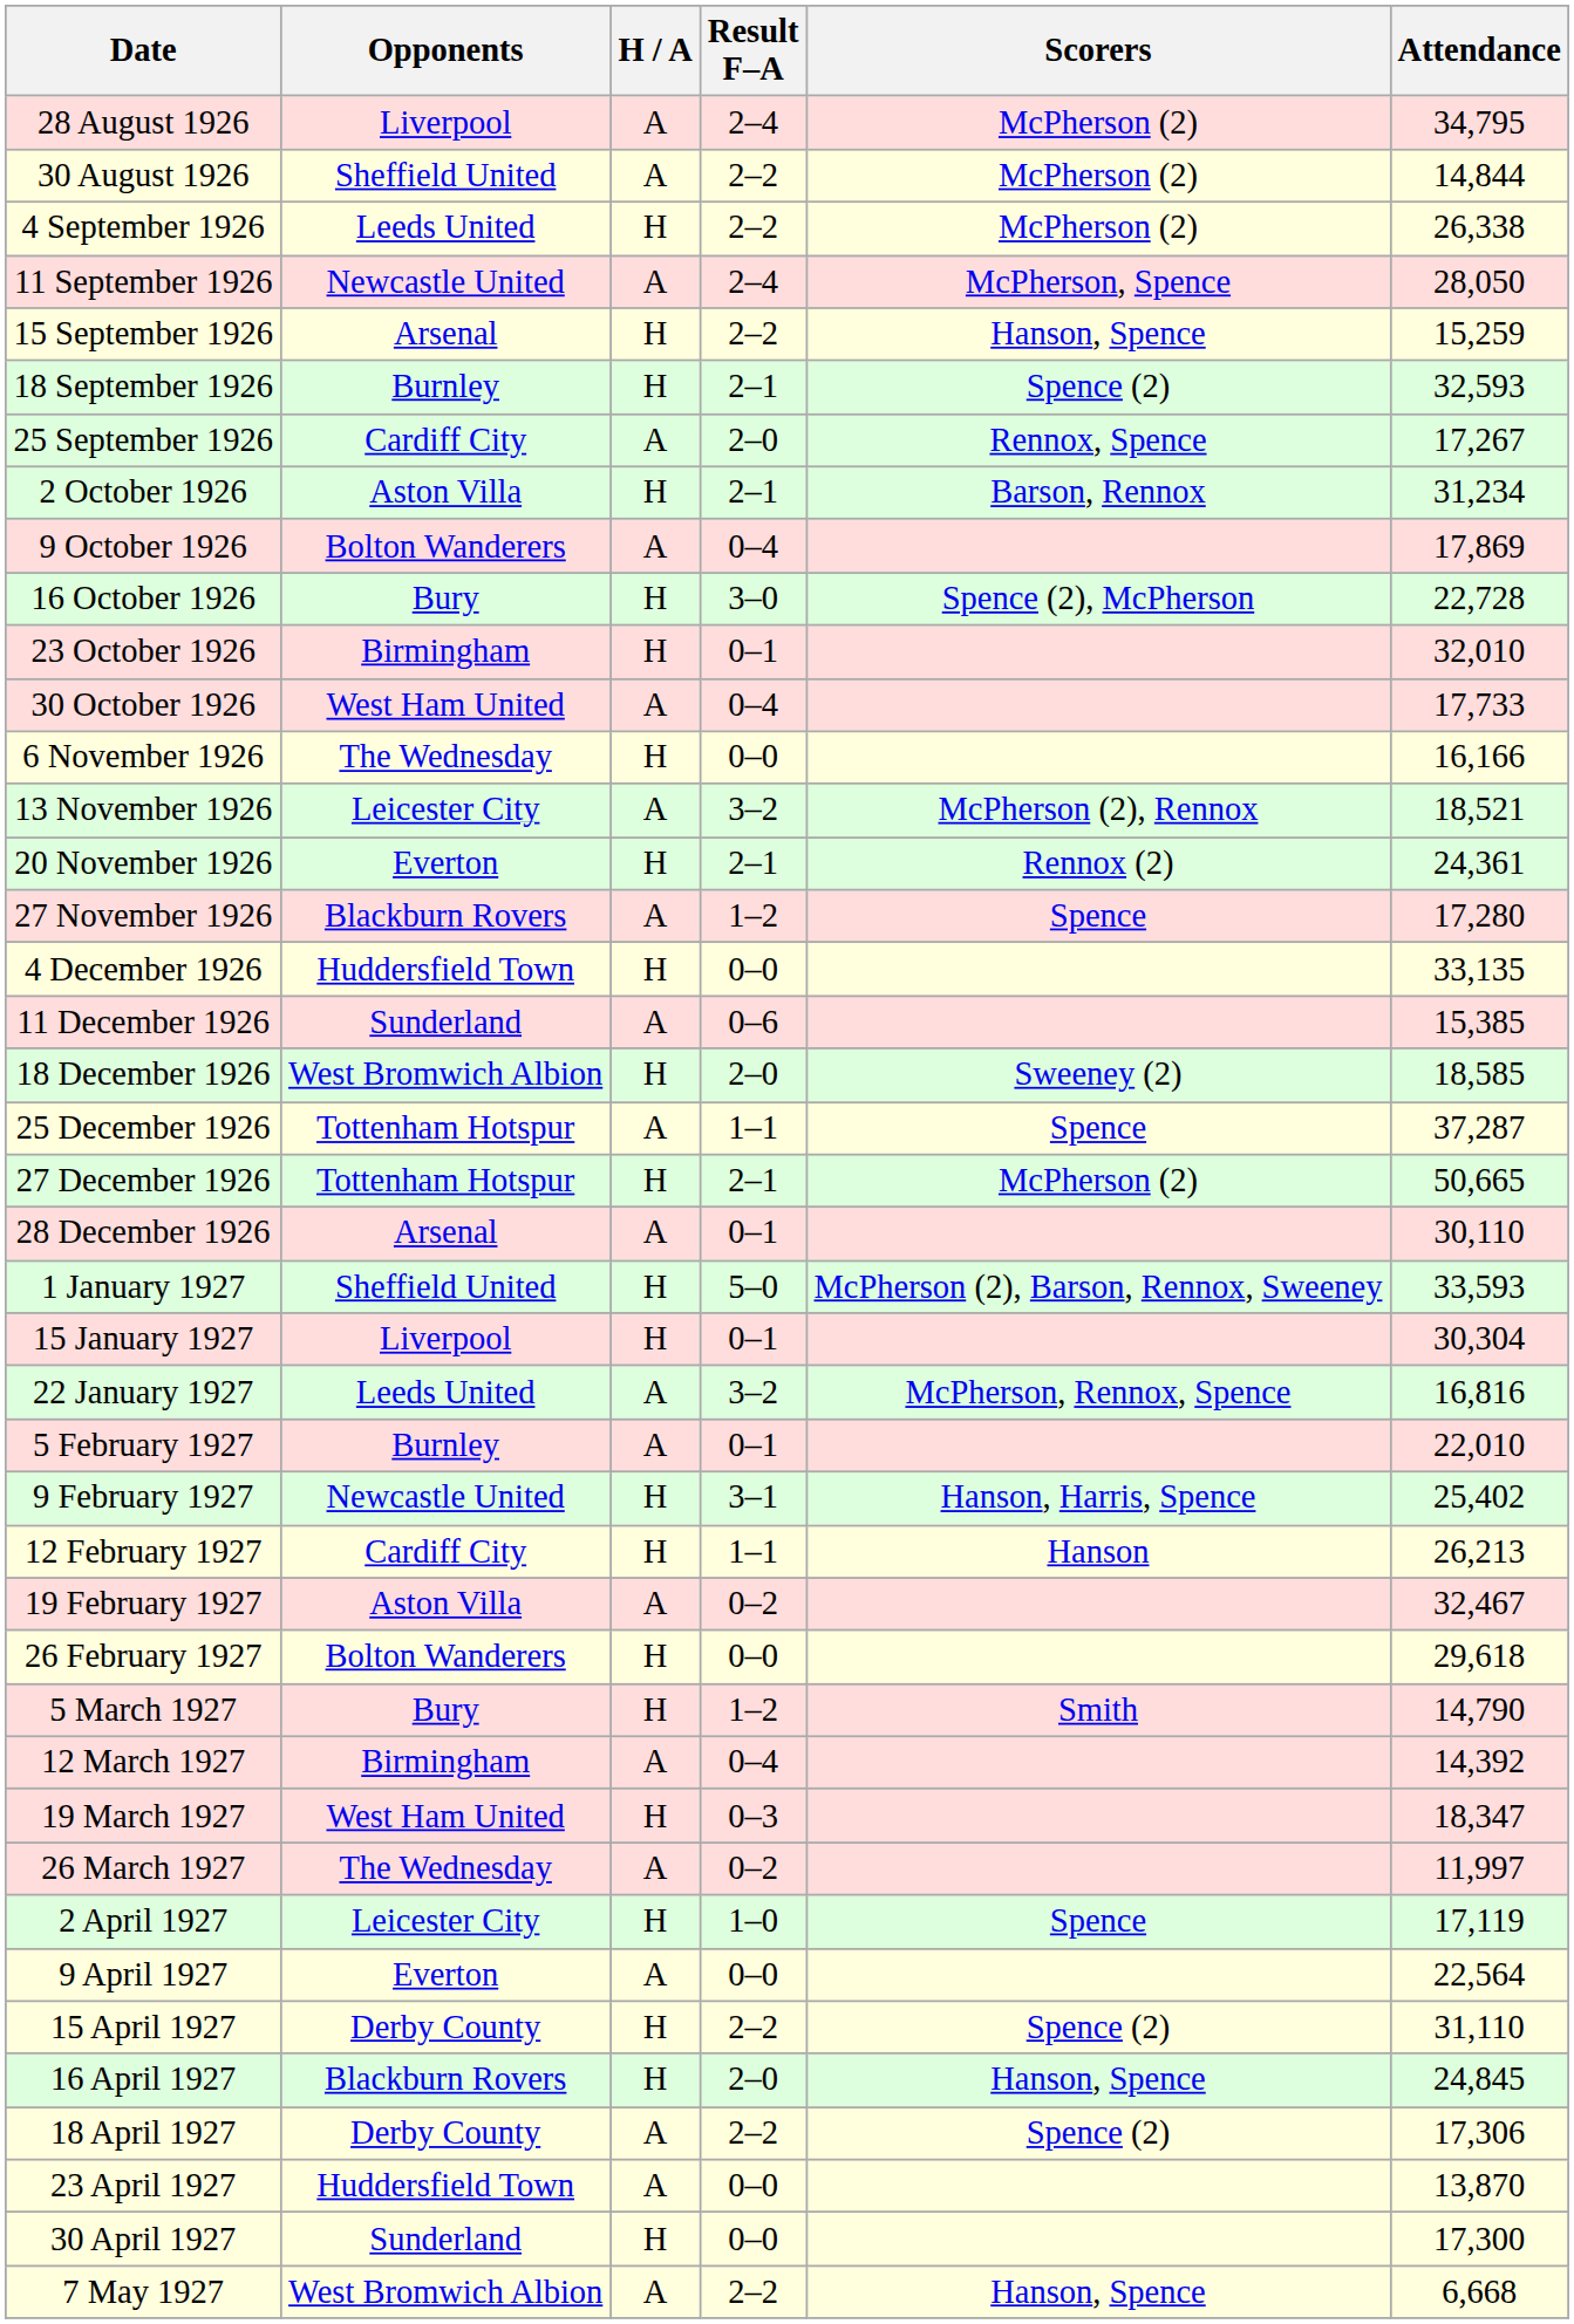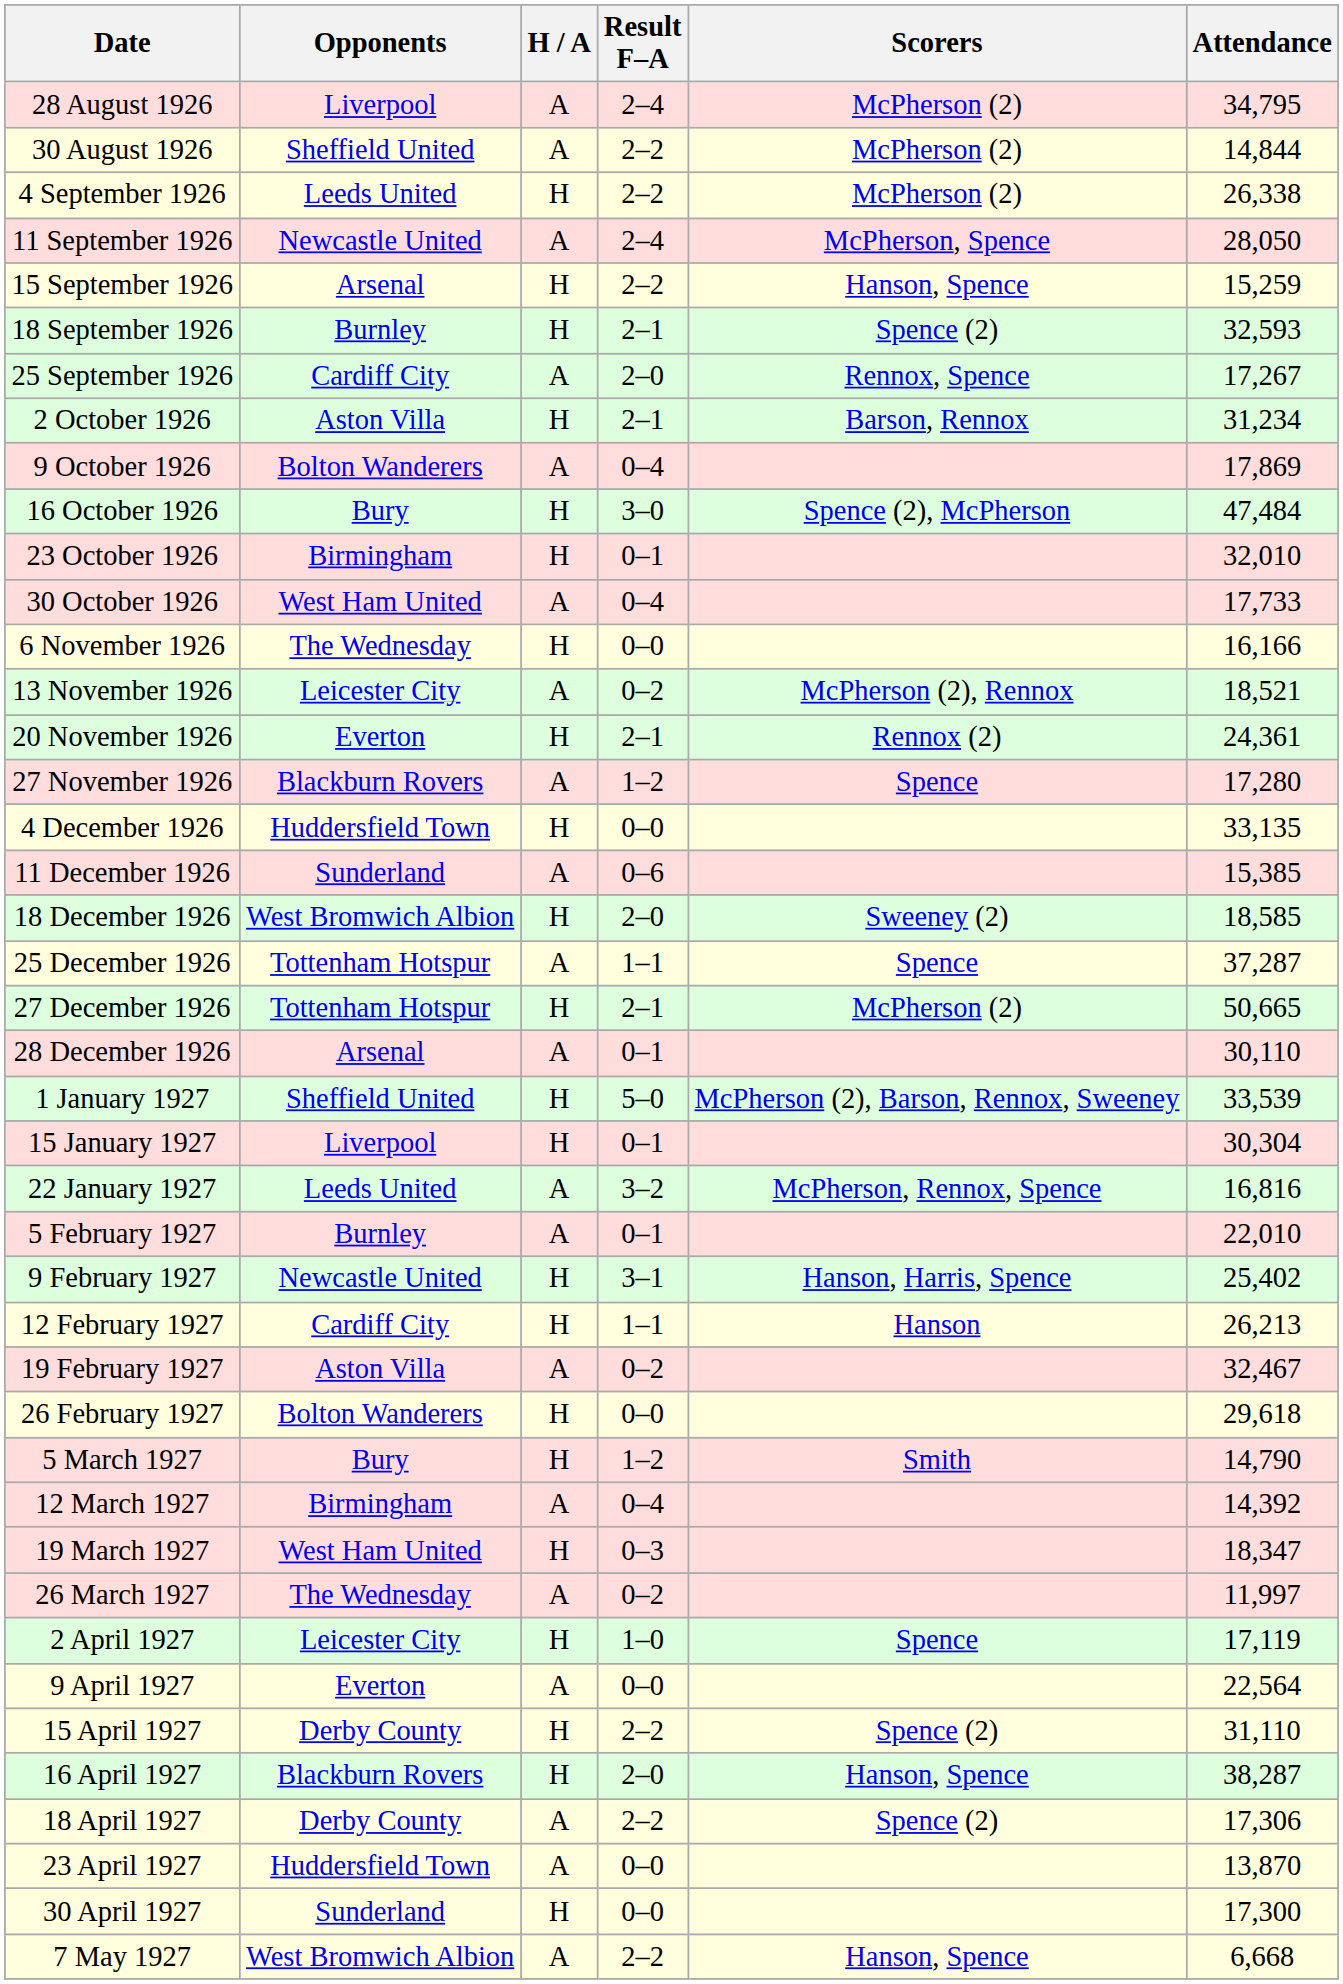16 October 1926 | Attendance: 22,728 -> 47,484
13 November 1926 | Result F–A: 3–2 -> 0–2
1 January 1927 | Attendance: 33,593 -> 33,539
16 April 1927 | Attendance: 24,845 -> 38,287
